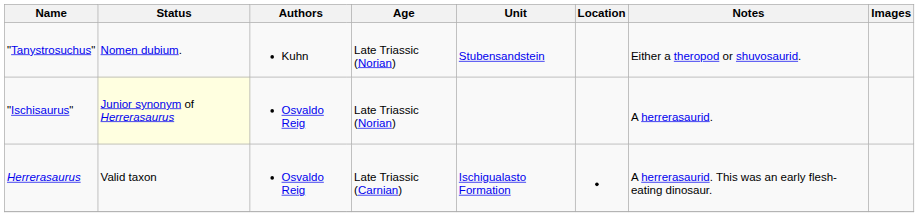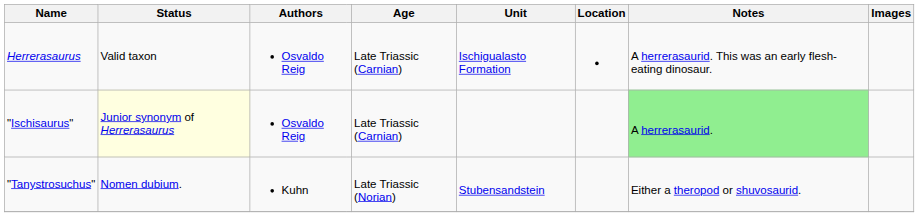rows swapped: Herrerasaurus <-> "Tanystrosuchus"
"Ischisaurus" | Age: Late Triassic (Norian) -> Late Triassic (Carnian)
"Ischisaurus" | Notes: no background -> lightgreen background
